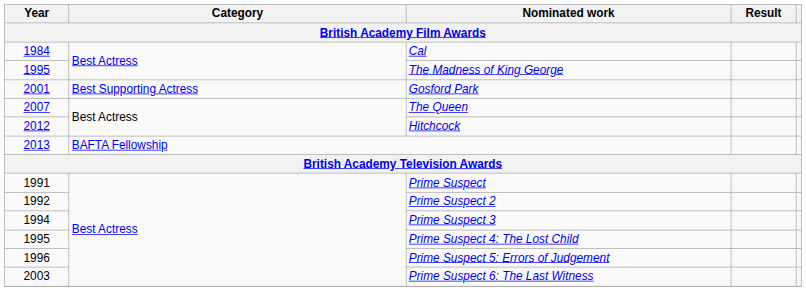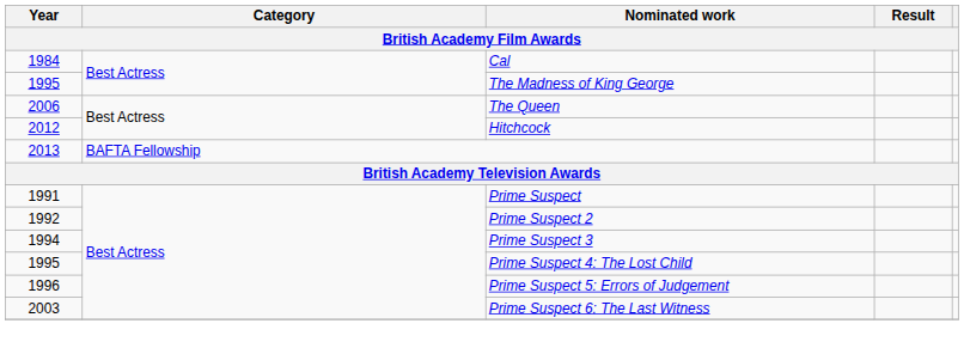- row: 2001 | Best Supporting Actress | Gosford Park
The Queen | Year: 2007 -> 2006
